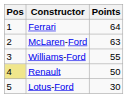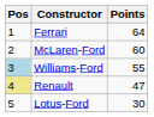McLaren-Ford | Points: 63 -> 60
Williams-Ford | Pos: no background -> lightblue background
Renault | Points: 50 -> 47
